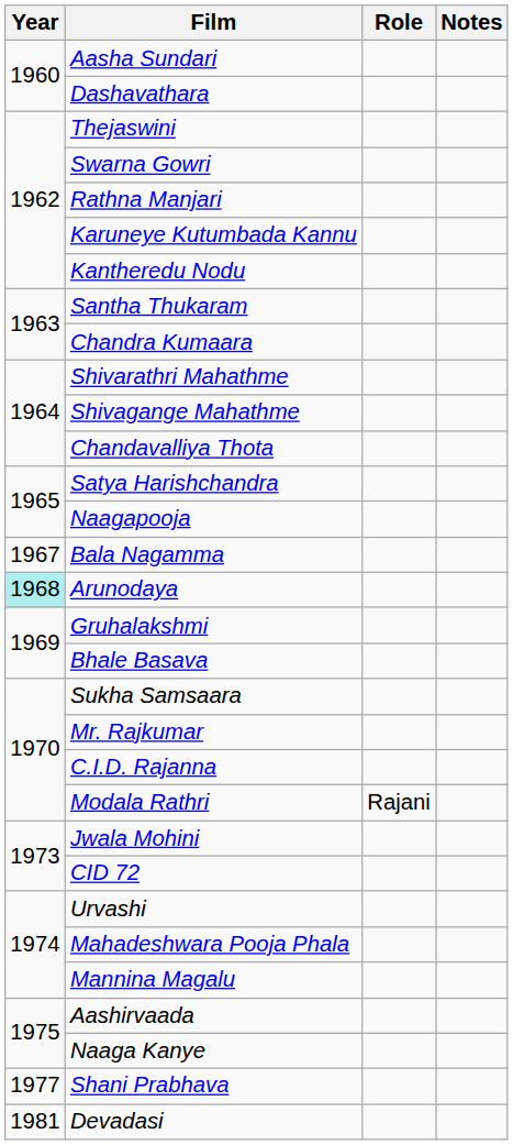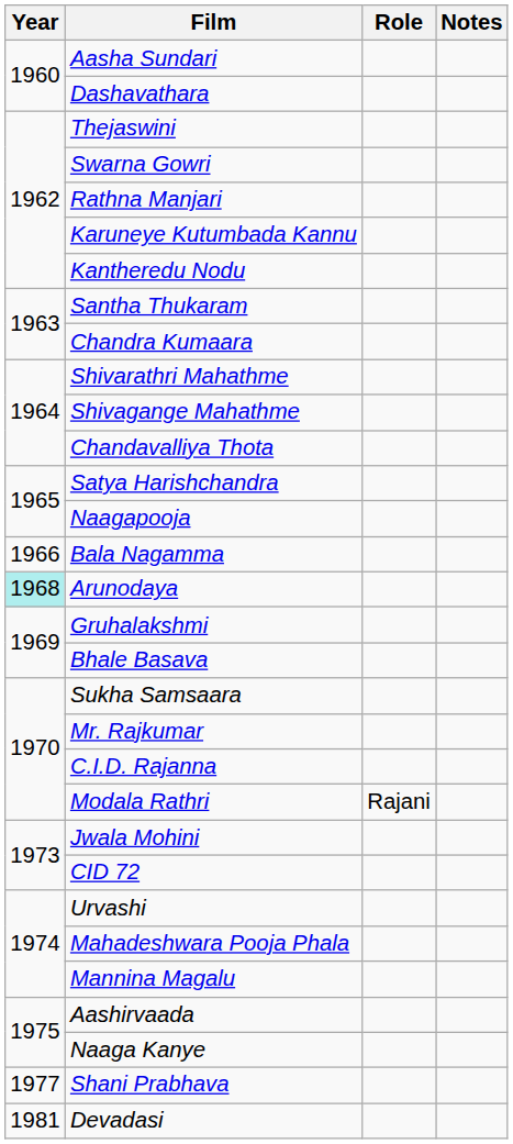Bala Nagamma | Year: 1967 -> 1966
